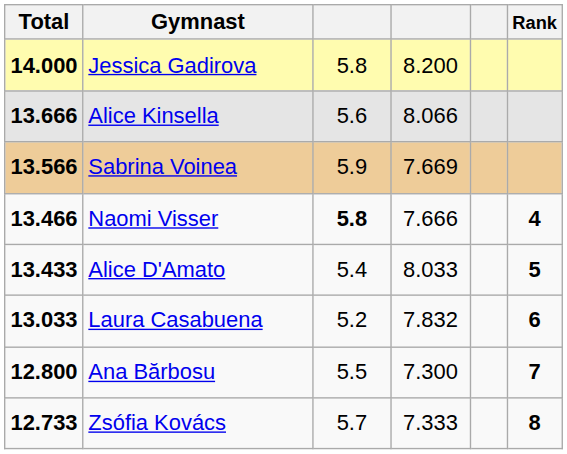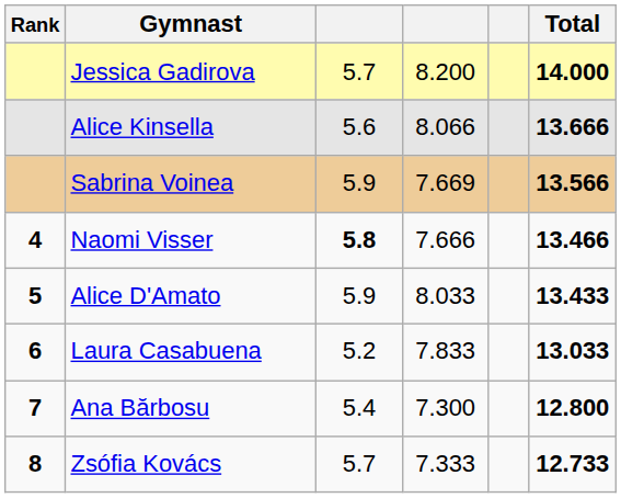columns swapped: Rank <-> Total
Jessica Gadirova | column 3: 5.8 -> 5.7
Alice D'Amato | column 3: 5.4 -> 5.9
Laura Casabuena | column 4: 7.832 -> 7.833
Ana Bărbosu | column 3: 5.5 -> 5.4
